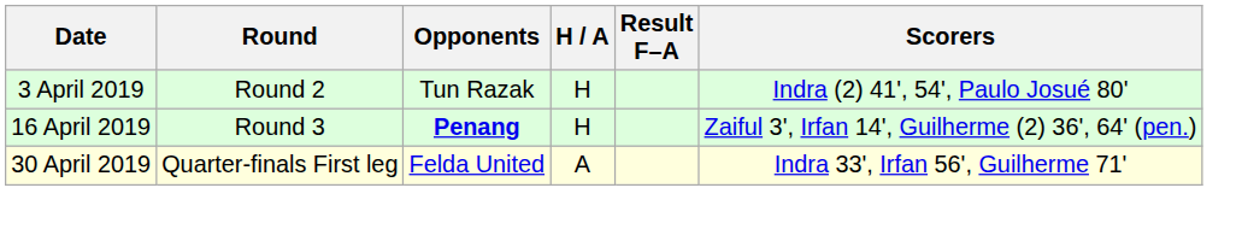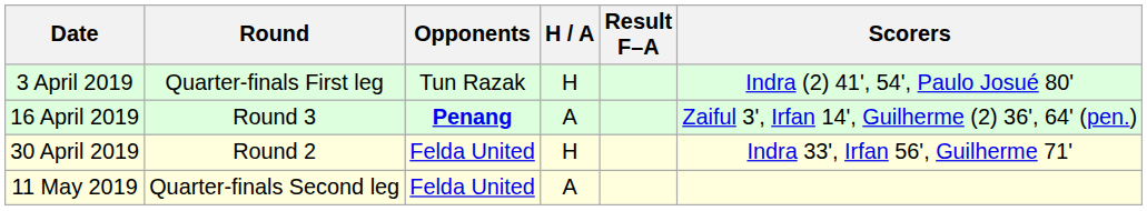3 April 2019 | Round: Round 2 -> Quarter-finals First leg
16 April 2019 | H / A: H -> A
30 April 2019 | Round: Quarter-finals First leg -> Round 2
30 April 2019 | H / A: A -> H
+ row: 11 May 2019 | Quarter-finals Second leg | Felda United | A
